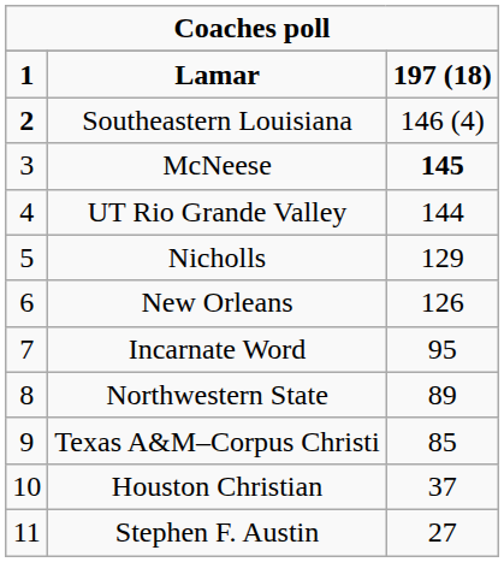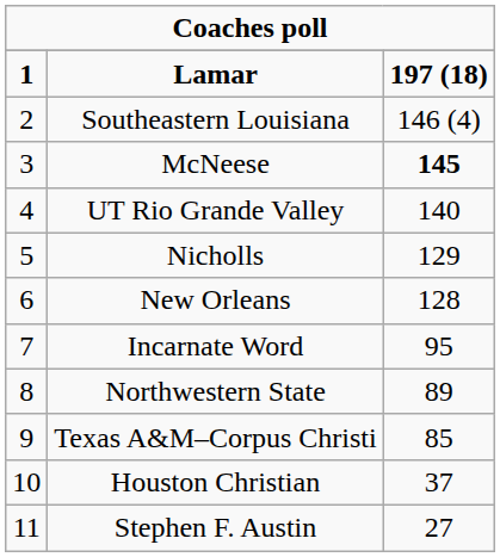Southeastern Louisiana | column 1: bold -> normal
UT Rio Grande Valley | column 3: 144 -> 140
New Orleans | column 3: 126 -> 128
